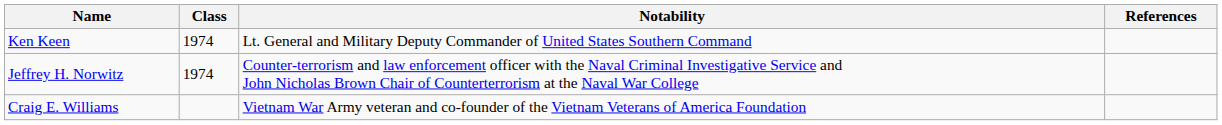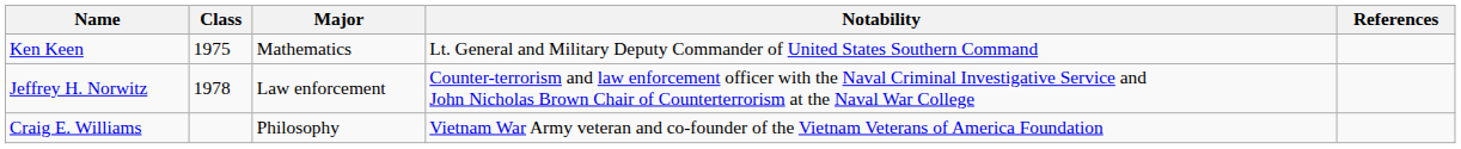+ column: Major | Mathematics | Law enforcement | Philosophy
Ken Keen | Class: 1974 -> 1975
Jeffrey H. Norwitz | Class: 1974 -> 1978
